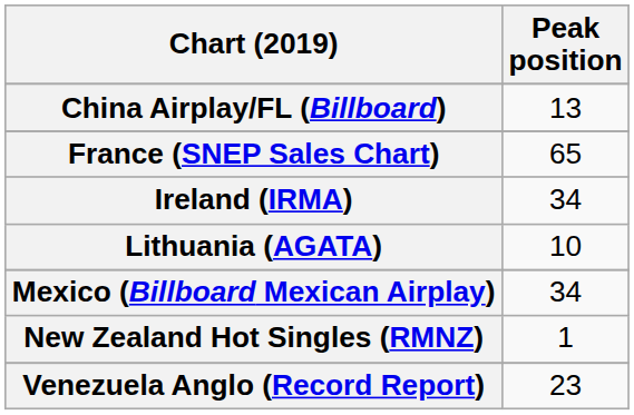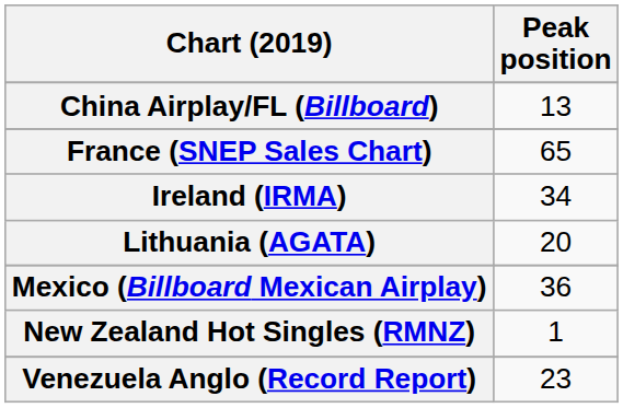Lithuania (AGATA) | Peak position: 10 -> 20
Mexico (Billboard Mexican Airplay) | Peak position: 34 -> 36
